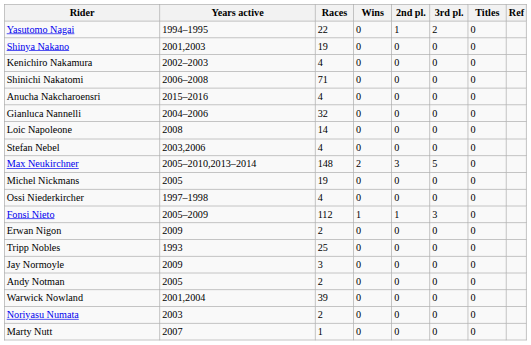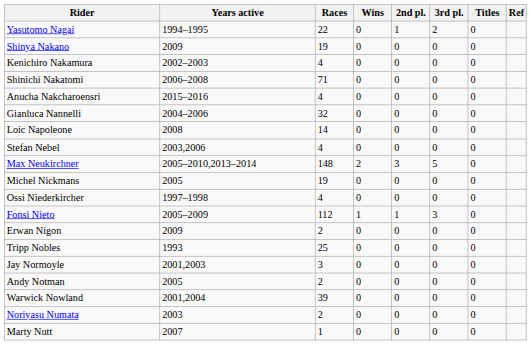Shinya Nakano | Years active: 2001,2003 -> 2009
Jay Normoyle | Years active: 2009 -> 2001,2003
